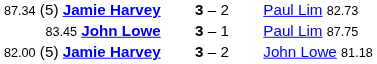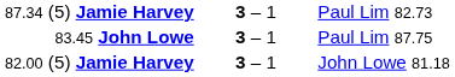87.34 (5) Jamie Harvey | column 2: 3 – 2 -> 3 – 1
82.00 (5) Jamie Harvey | column 2: 3 – 2 -> 3 – 1
